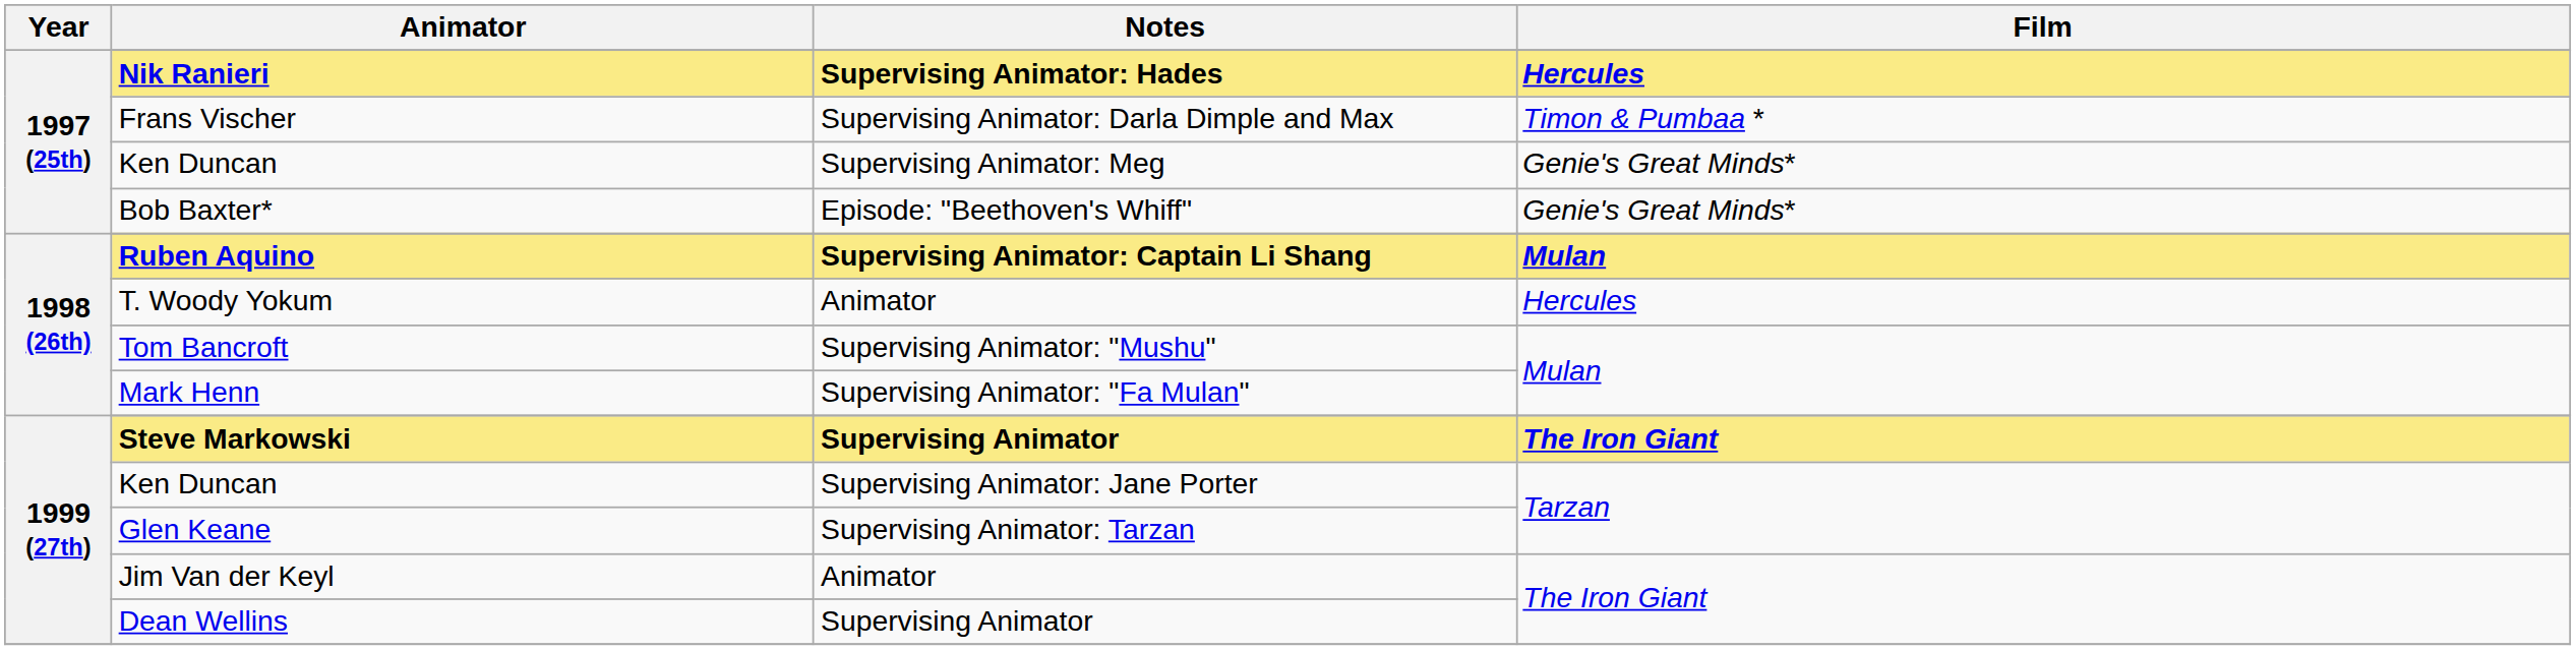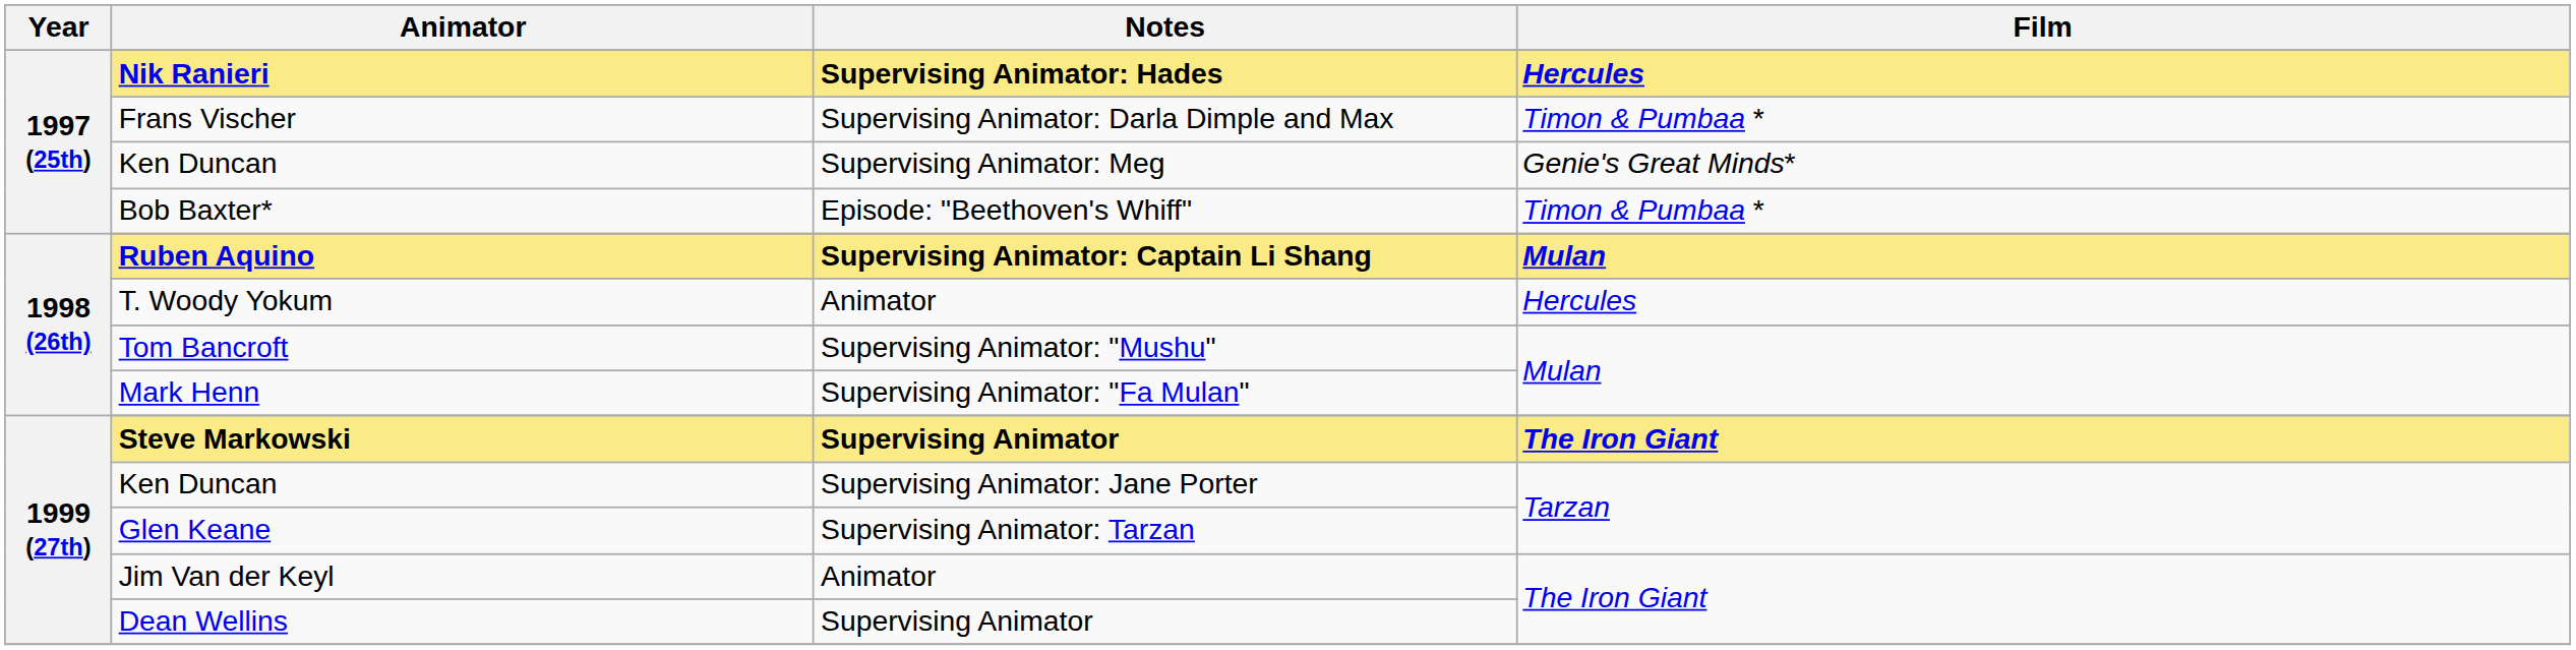Bob Baxter* | Film: Genie's Great Minds* -> Timon & Pumbaa *
